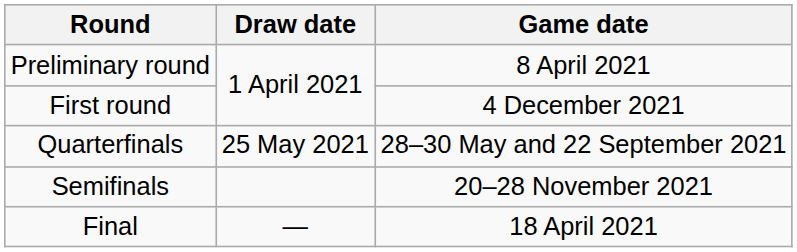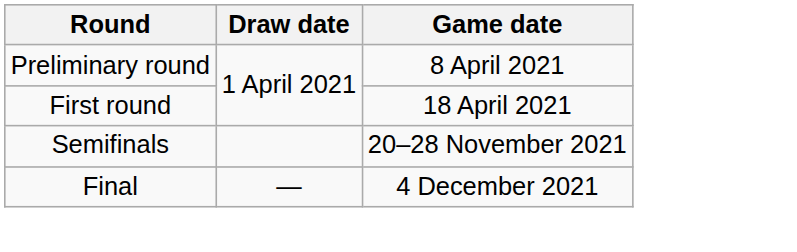First round | Game date: 4 December 2021 -> 18 April 2021
- row: Quarterfinals | 25 May 2021 | 28–30 May and 22 September 2021
Final | Game date: 18 April 2021 -> 4 December 2021
